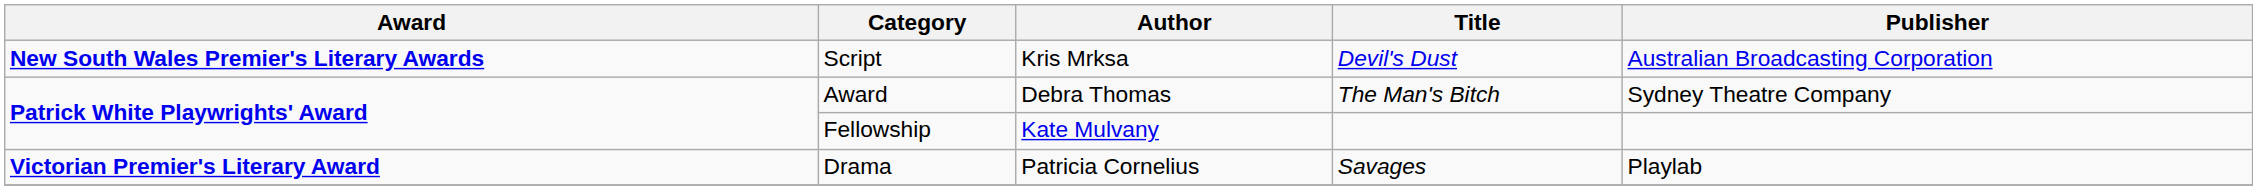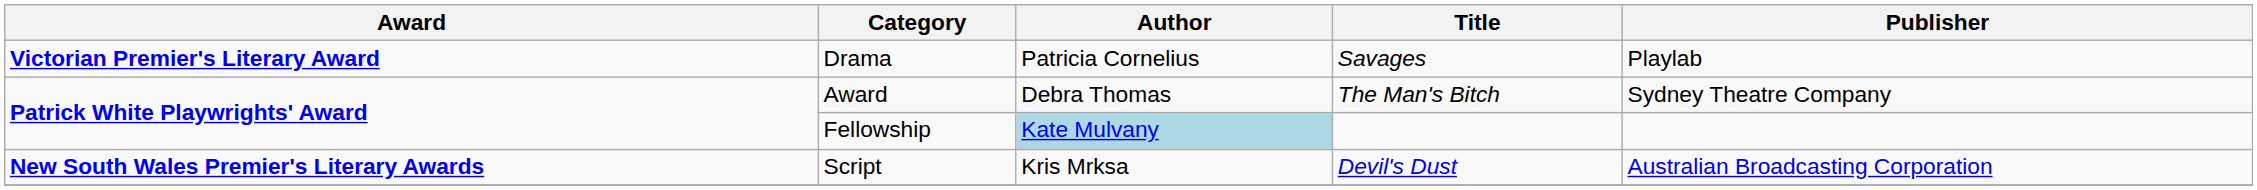rows swapped: Script <-> Drama
Fellowship | Author: no background -> lightblue background
